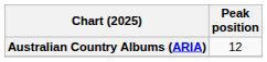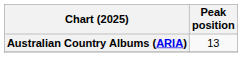Australian Country Albums (ARIA) | Peak position: 12 -> 13
